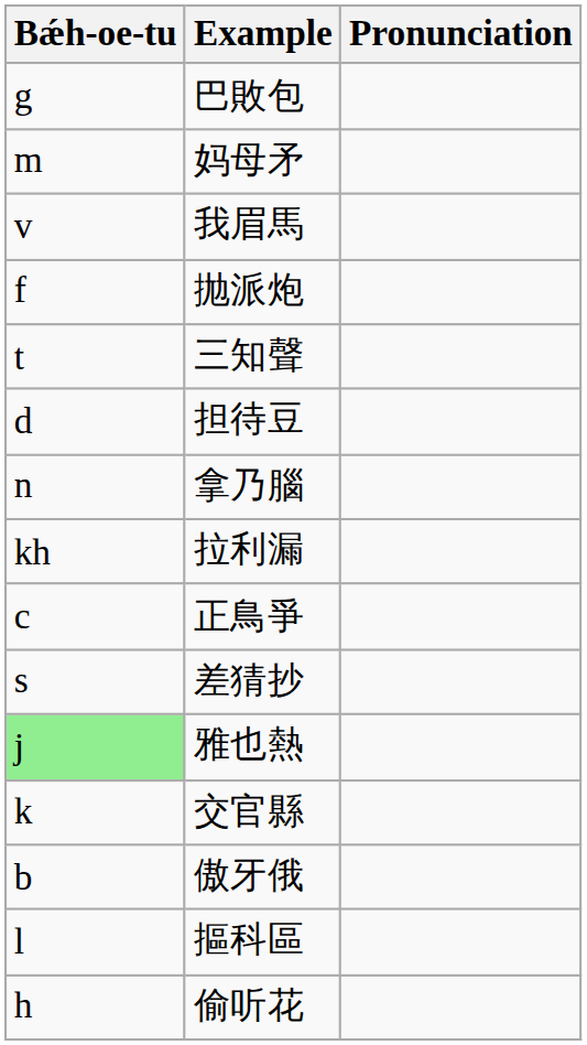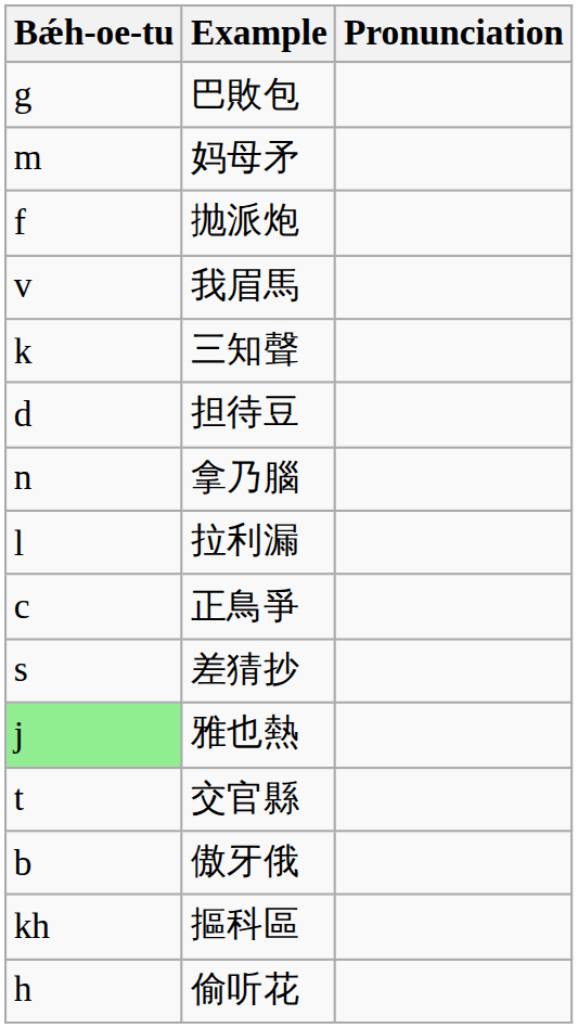rows swapped: 抛派炮 <-> 我眉馬
三知聲 | Bǽh-oe-tu: t -> k
拉利漏 | Bǽh-oe-tu: kh -> l
交官縣 | Bǽh-oe-tu: k -> t
摳科區 | Bǽh-oe-tu: l -> kh
